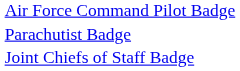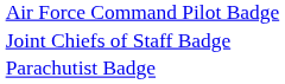rows swapped: Parachutist Badge <-> Joint Chiefs of Staff Badge
